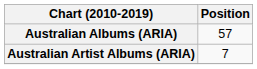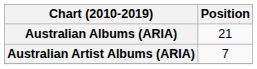Australian Albums (ARIA) | Position: 57 -> 21
